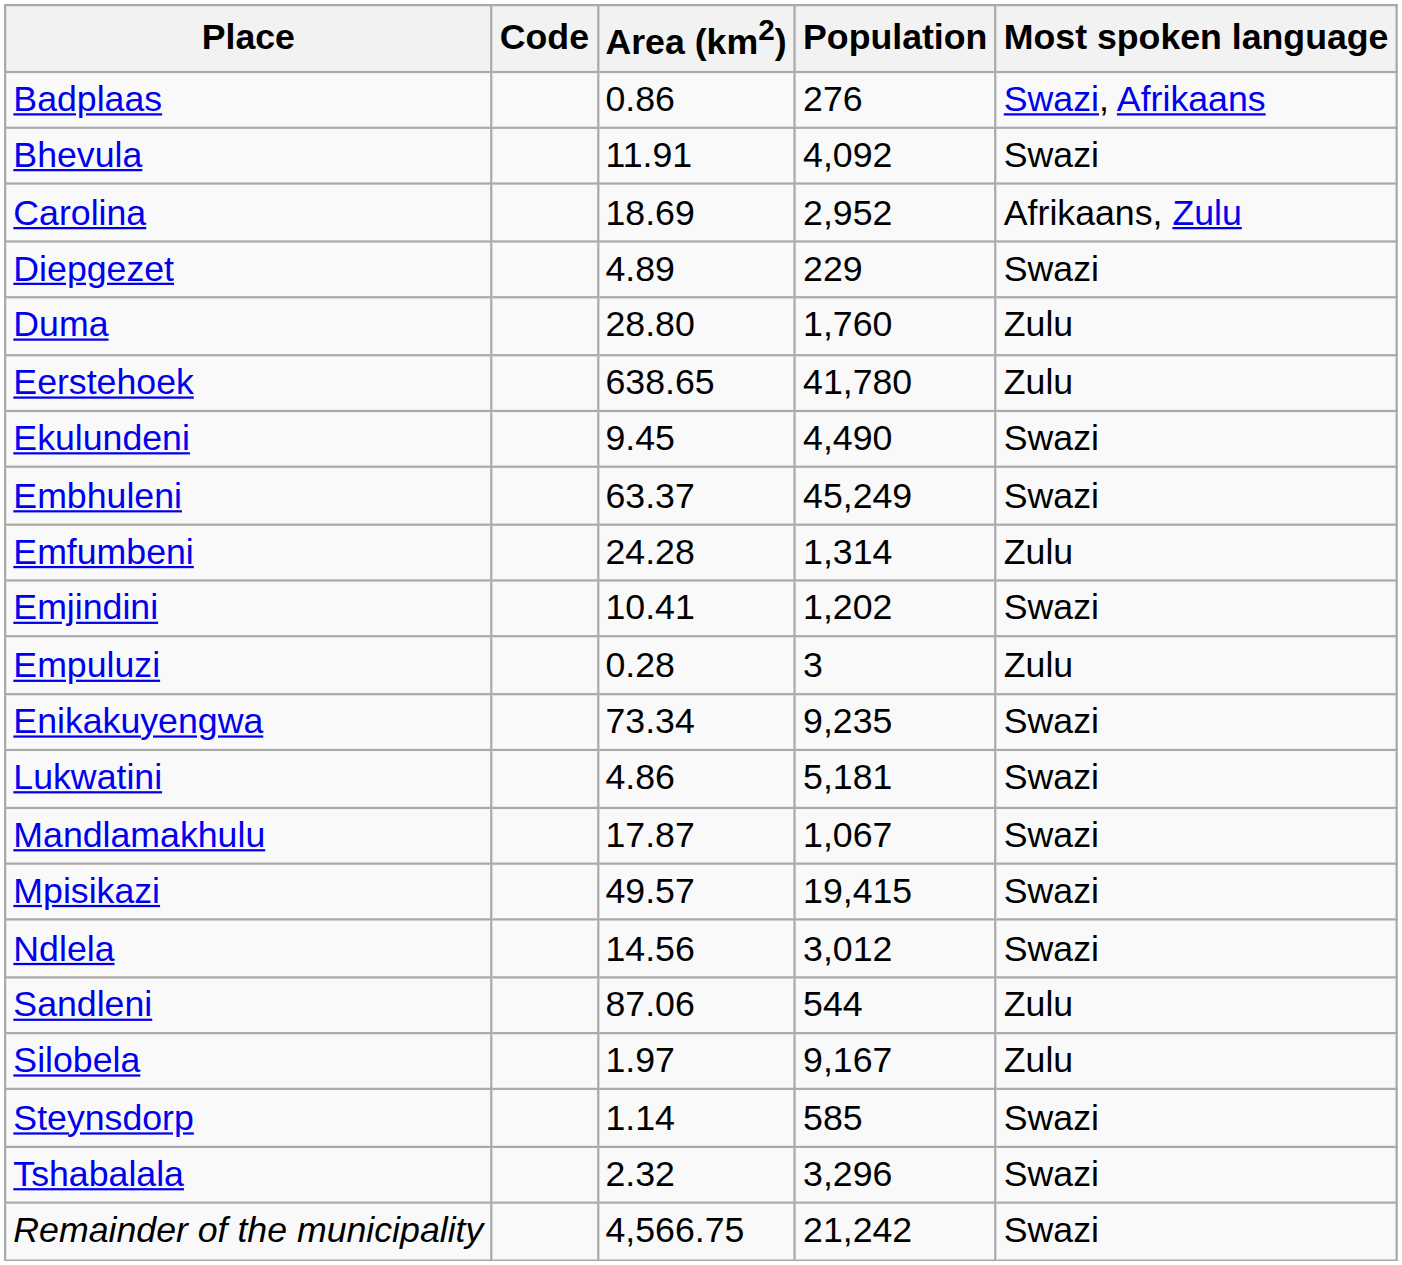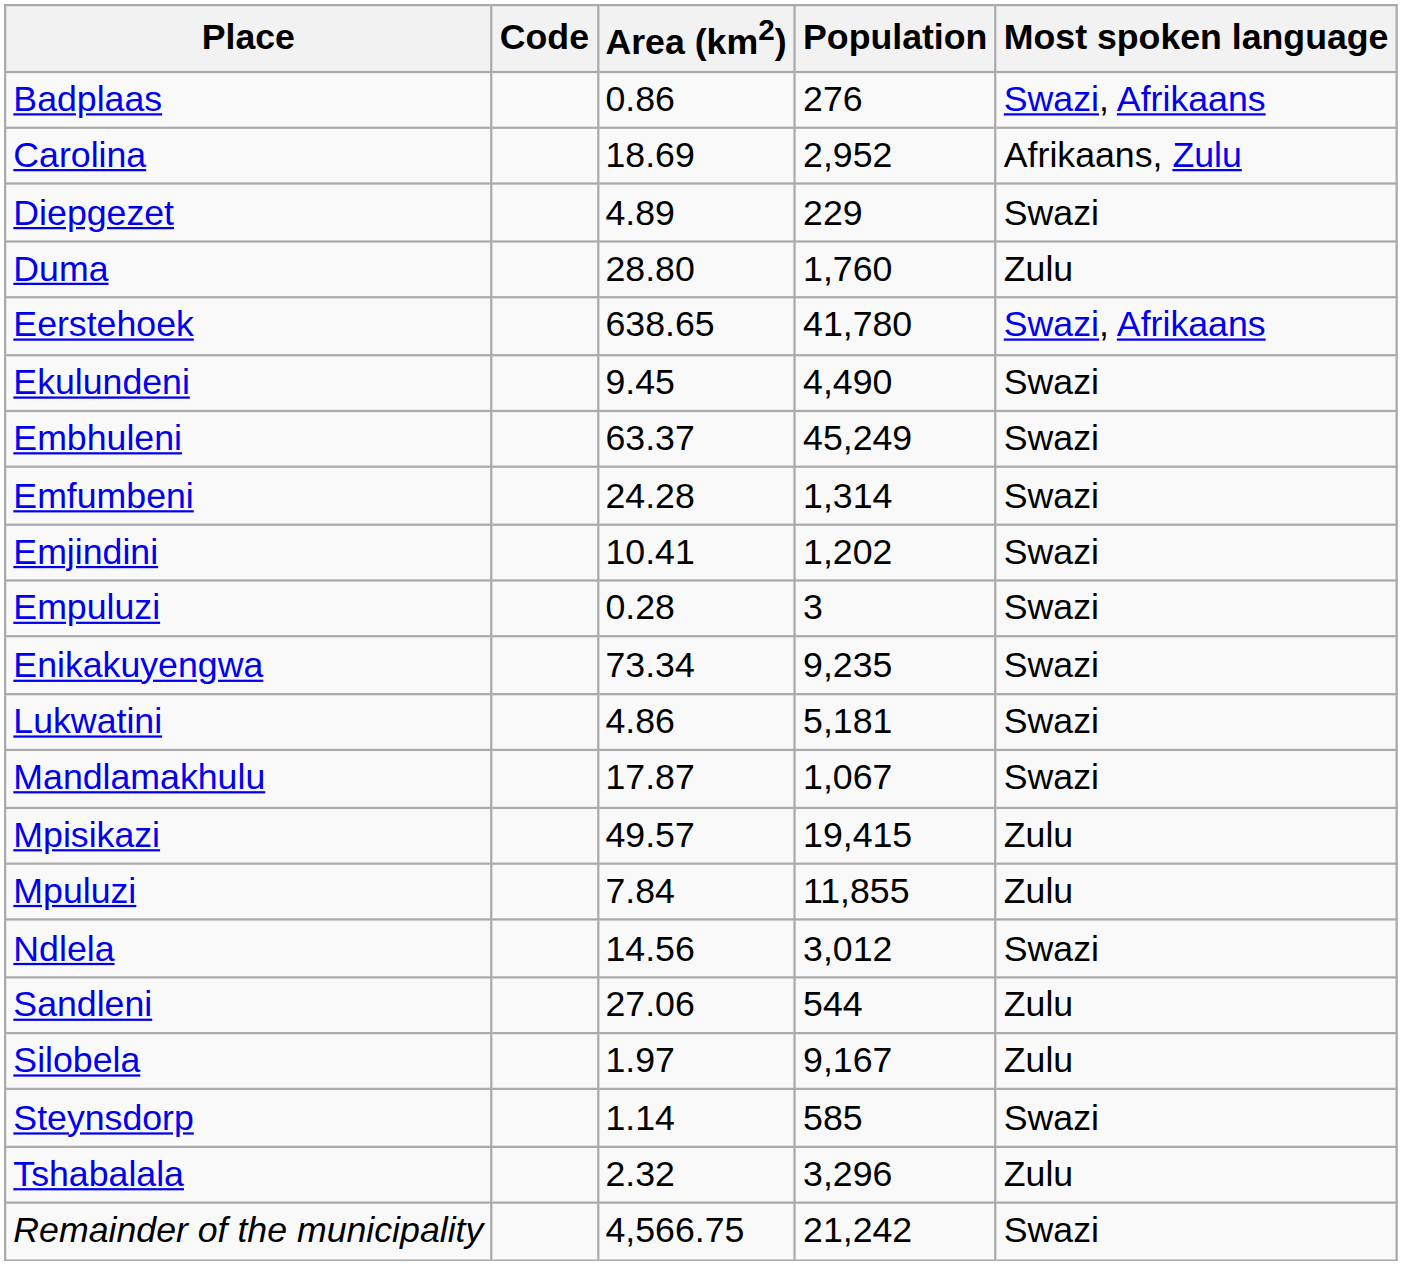- row: Bhevula | 11.91 | 4,092 | Swazi
Eerstehoek | Most spoken language: Zulu -> Swazi, Afrikaans
Emfumbeni | Most spoken language: Zulu -> Swazi
Empuluzi | Most spoken language: Zulu -> Swazi
Mpisikazi | Most spoken language: Swazi -> Zulu
+ row: Mpuluzi | 7.84 | 11,855 | Zulu
Sandleni | Area (km2): 87.06 -> 27.06
Tshabalala | Most spoken language: Swazi -> Zulu
